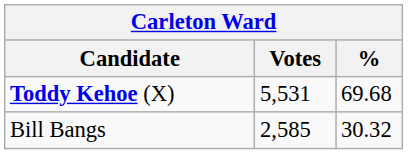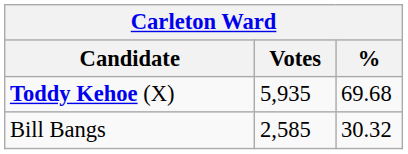Toddy Kehoe (X) | Votes: 5,531 -> 5,935
